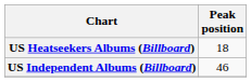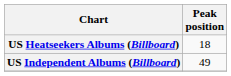US Independent Albums (Billboard) | Peak position: 46 -> 49
